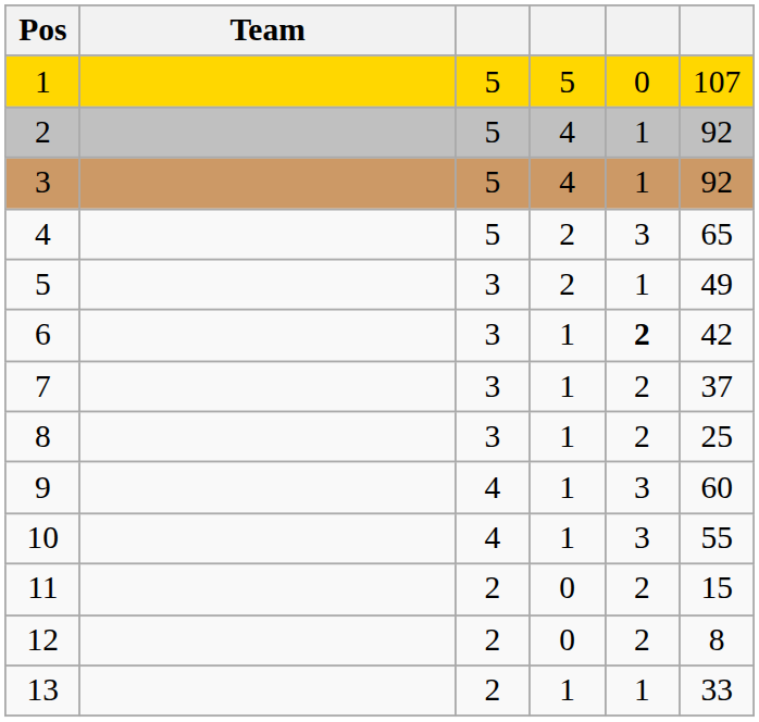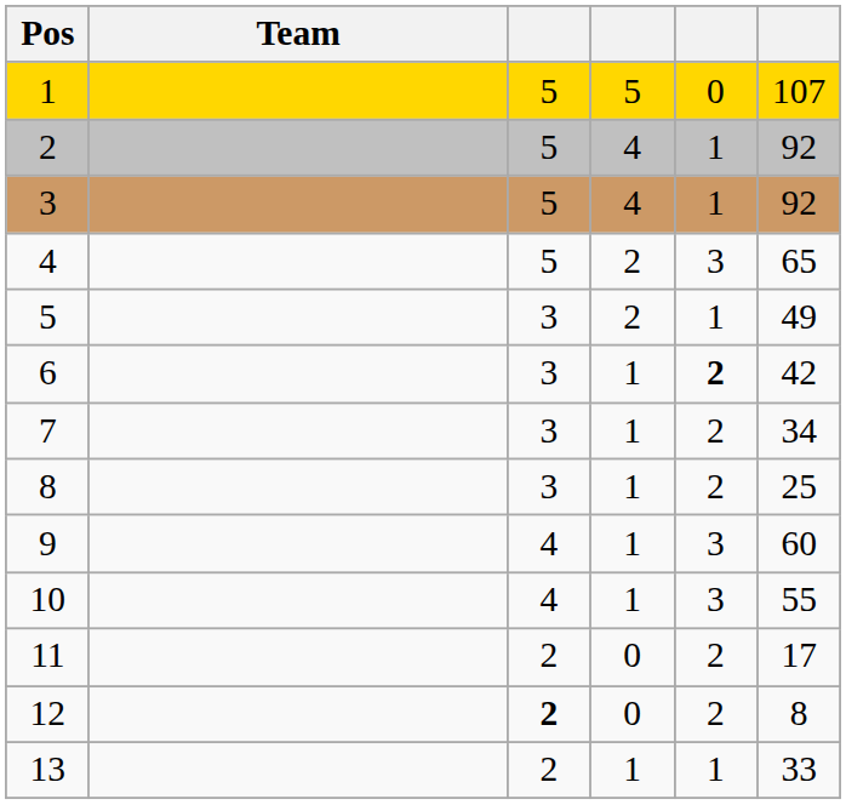7 | column 6: 37 -> 34
11 | column 6: 15 -> 17
12 | column 3: normal -> bold
